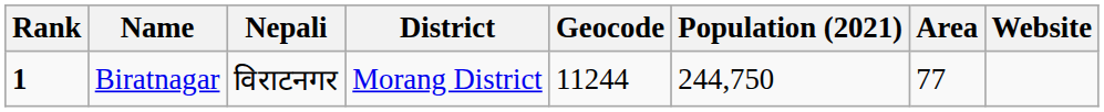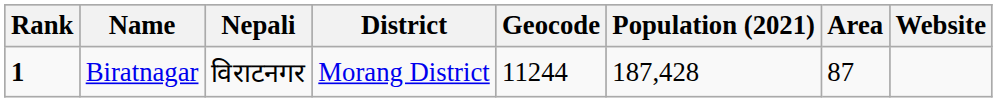Biratnagar | Population (2021): 244,750 -> 187,428
Biratnagar | Area: 77 -> 87
